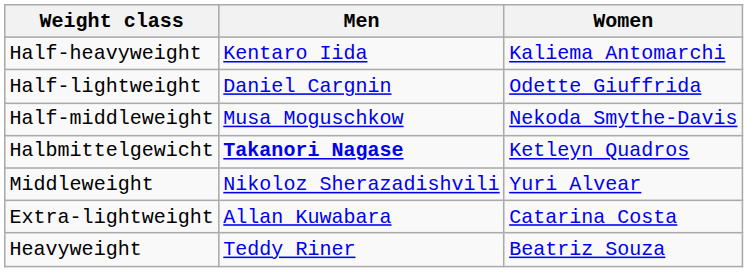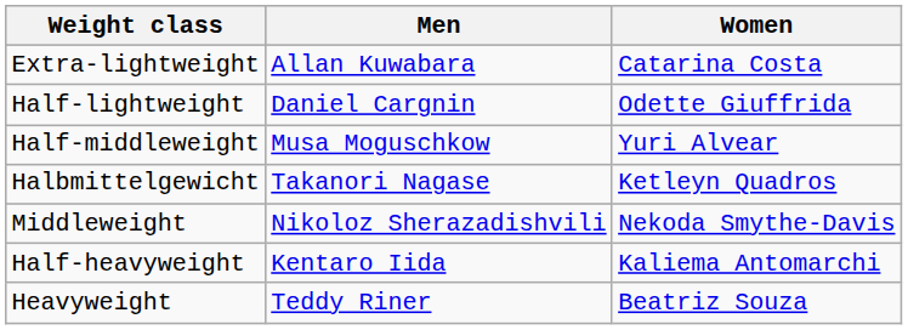rows swapped: Extra-lightweight <-> Half-heavyweight
Half-middleweight | Women: Nekoda Smythe-Davis -> Yuri Alvear
Halbmittelgewicht | Men: bold -> normal
Middleweight | Women: Yuri Alvear -> Nekoda Smythe-Davis
